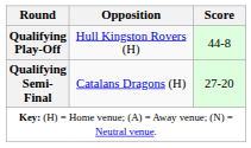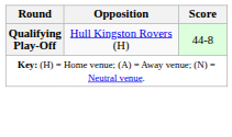- row: Qualifying Semi-Final | Catalans Dragons (H) | 27-20
